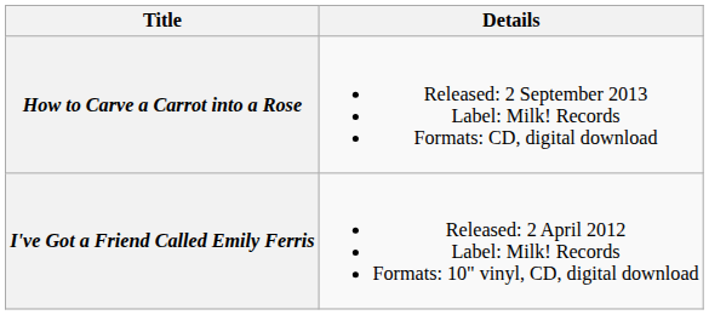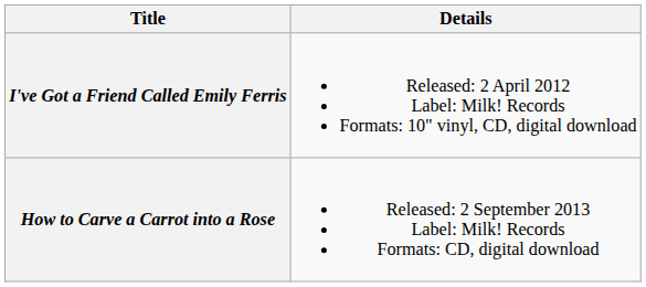rows swapped: I've Got a Friend Called Emily Ferris <-> How to Carve a Carrot into a Rose
